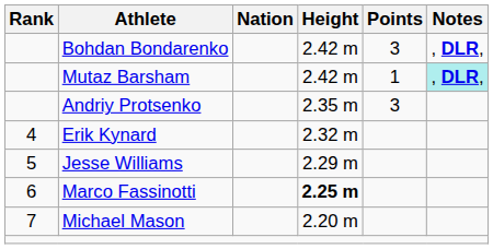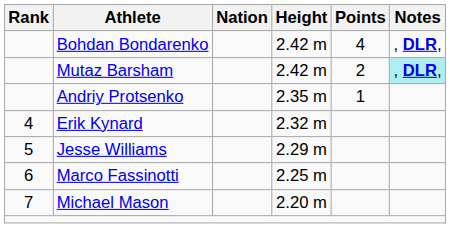Bohdan Bondarenko | Points: 3 -> 4
Mutaz Barsham | Points: 1 -> 2
Andriy Protsenko | Points: 3 -> 1
Marco Fassinotti | Height: bold -> normal
